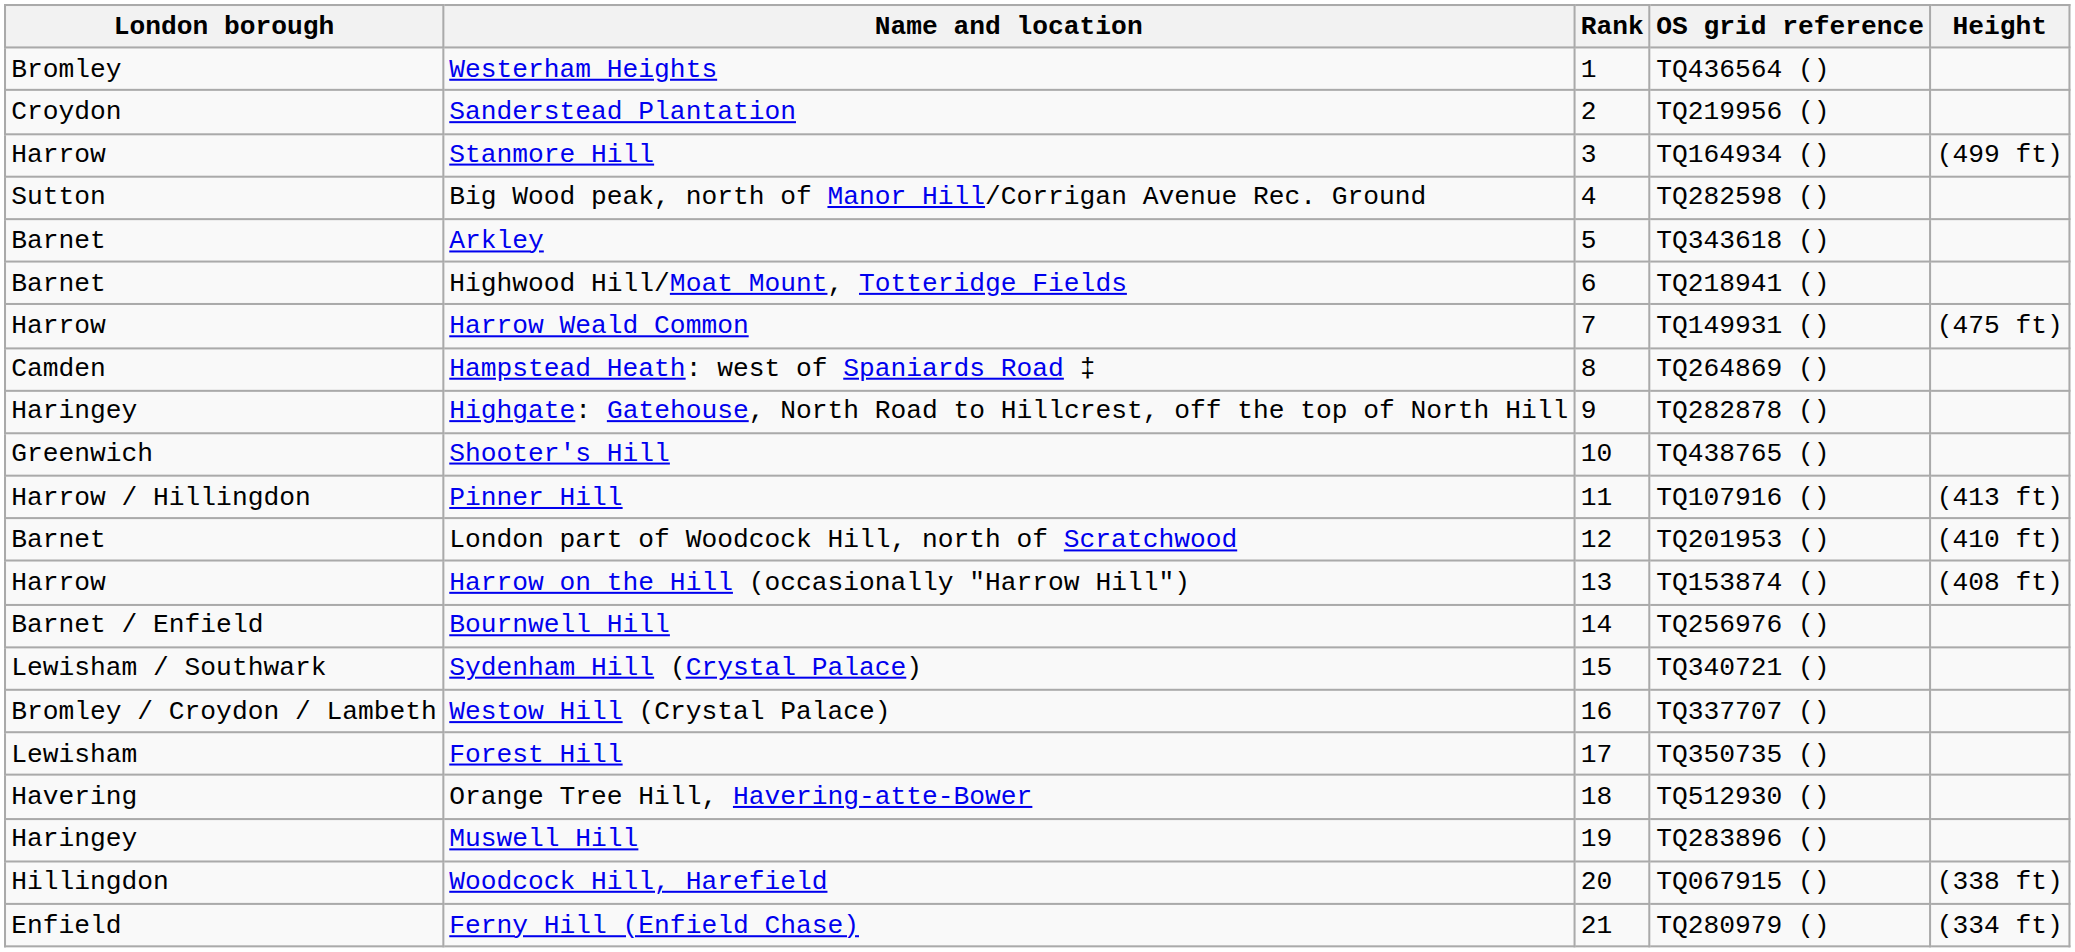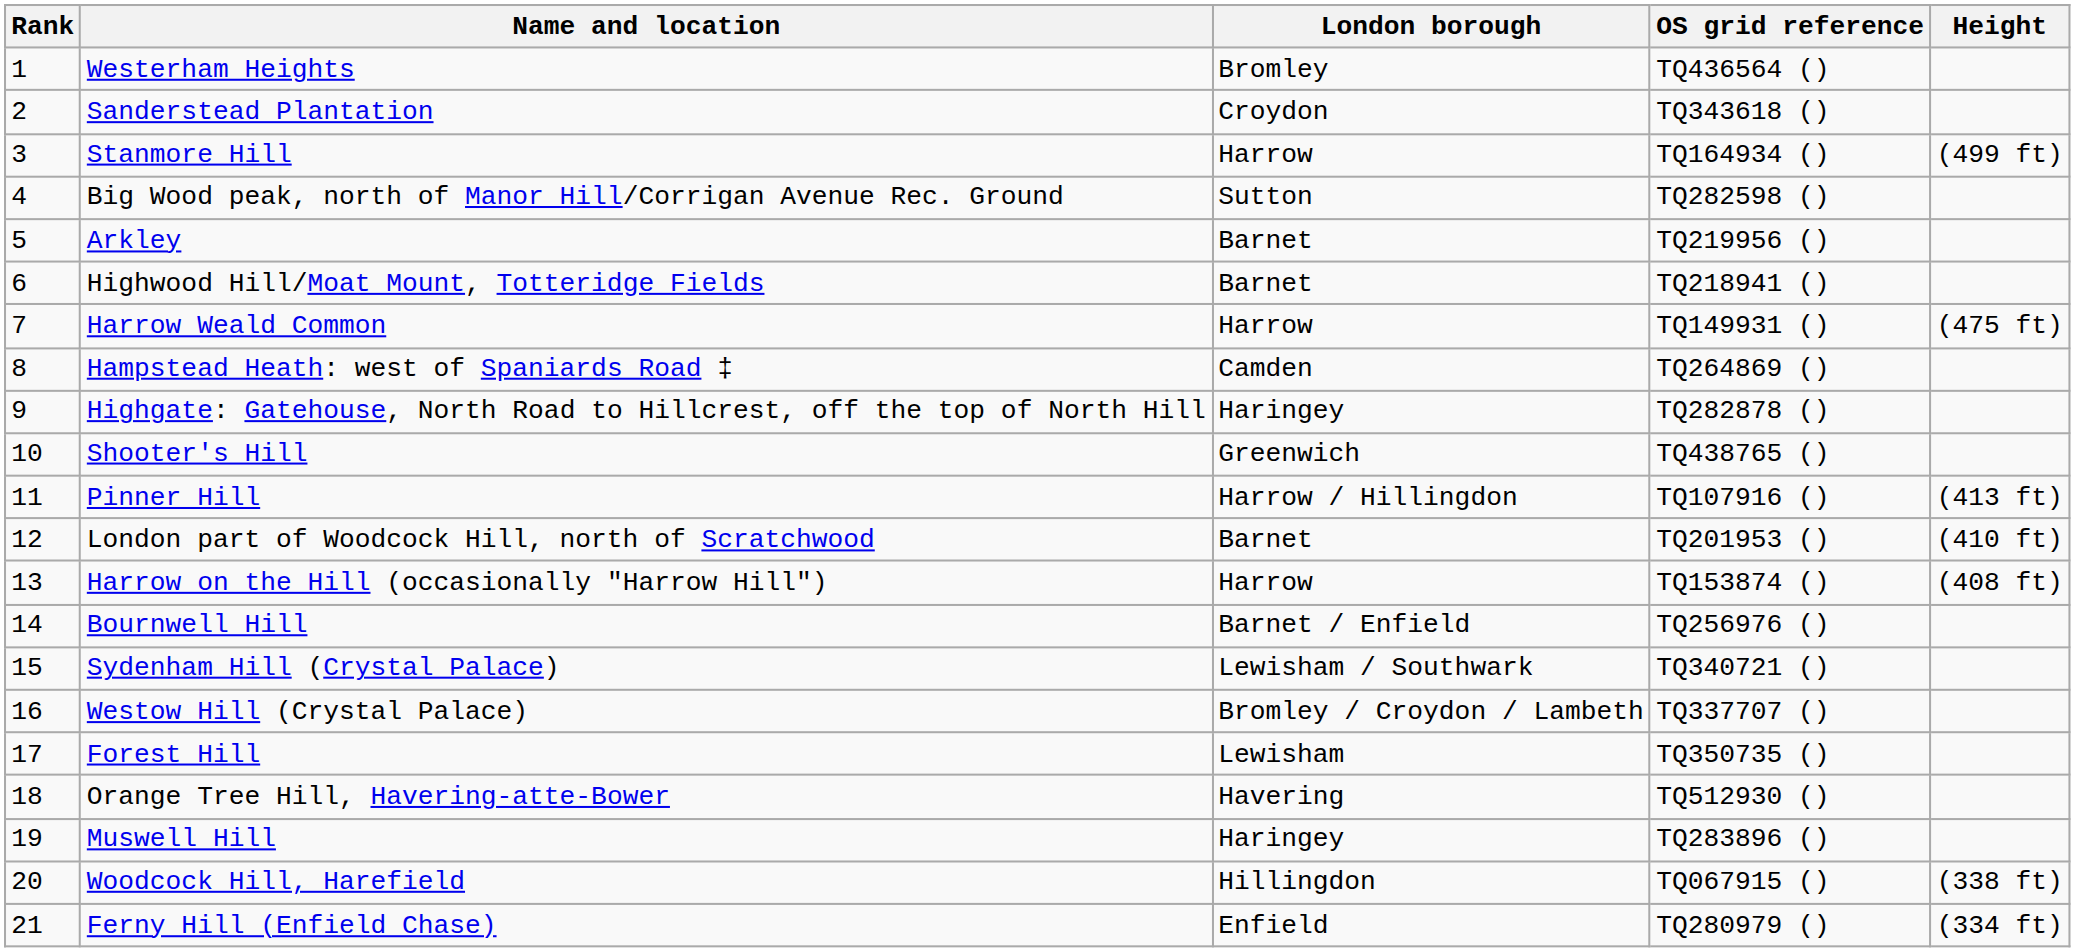columns swapped: Rank <-> London borough
Sanderstead Plantation | OS grid reference: TQ219956 () -> TQ343618 ()
Arkley | OS grid reference: TQ343618 () -> TQ219956 ()
